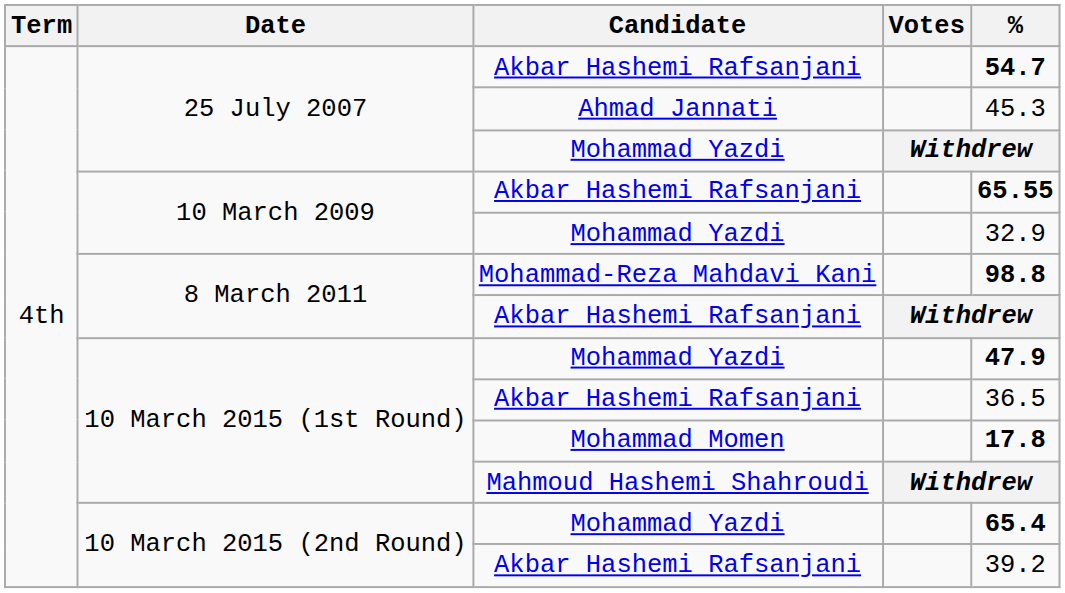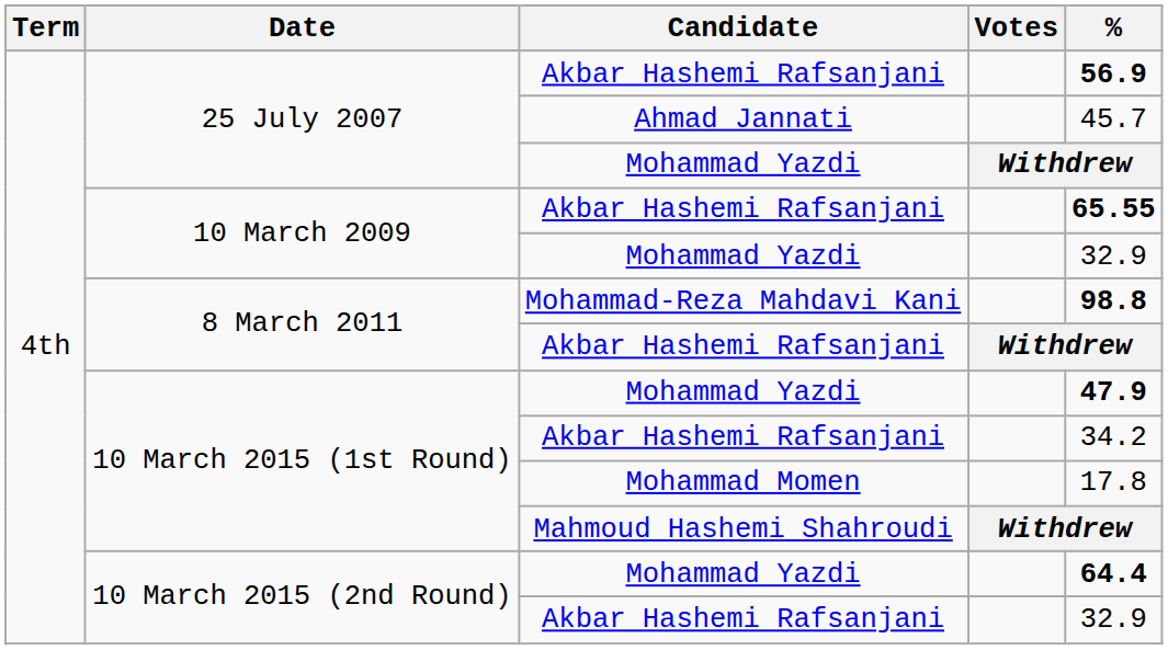25 July 2007 / Akbar Hashemi Rafsanjani | %: 54.7 -> 56.9
Ahmad Jannati | %: 45.3 -> 45.7
10 March 2015 (1st Round) / Akbar Hashemi Rafsanjani | %: 36.5 -> 34.2
Mohammad Momen | %: bold -> normal
10 March 2015 (2nd Round) / Mohammad Yazdi | %: 65.4 -> 64.4
10 March 2015 (2nd Round) / Akbar Hashemi Rafsanjani | %: 39.2 -> 32.9
